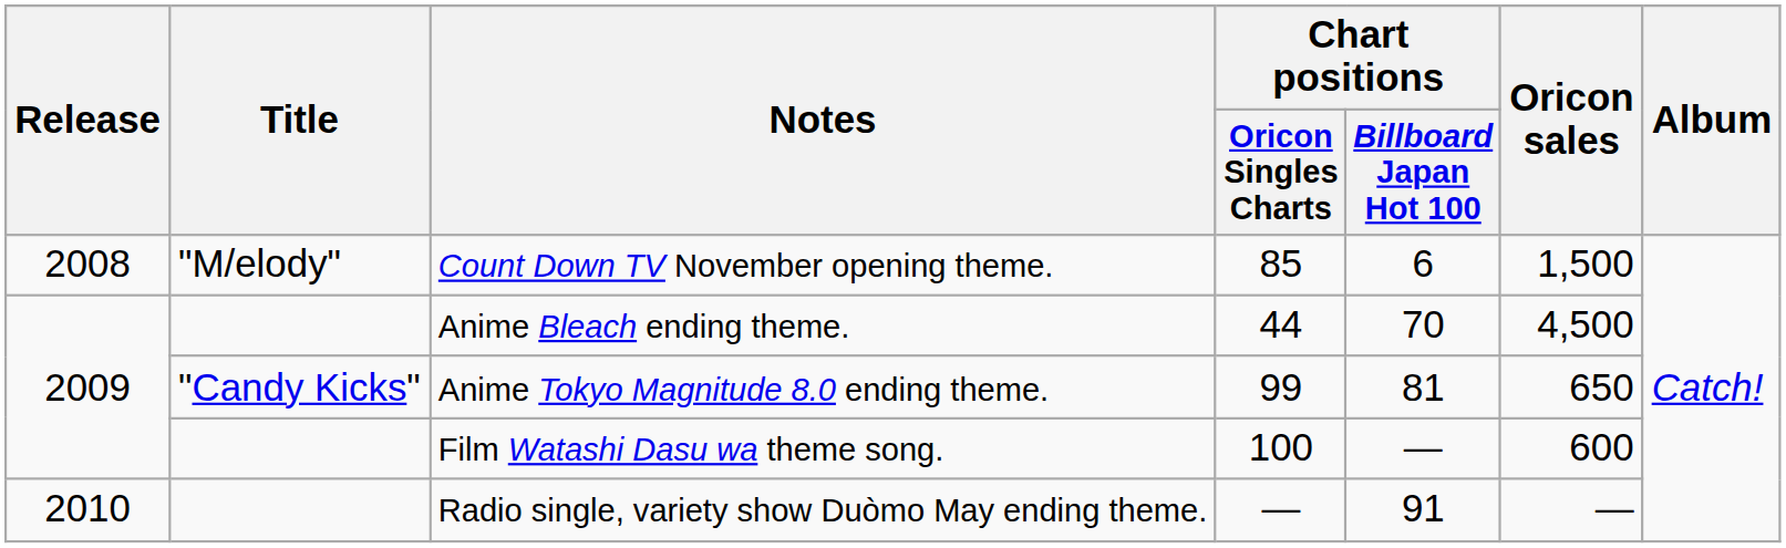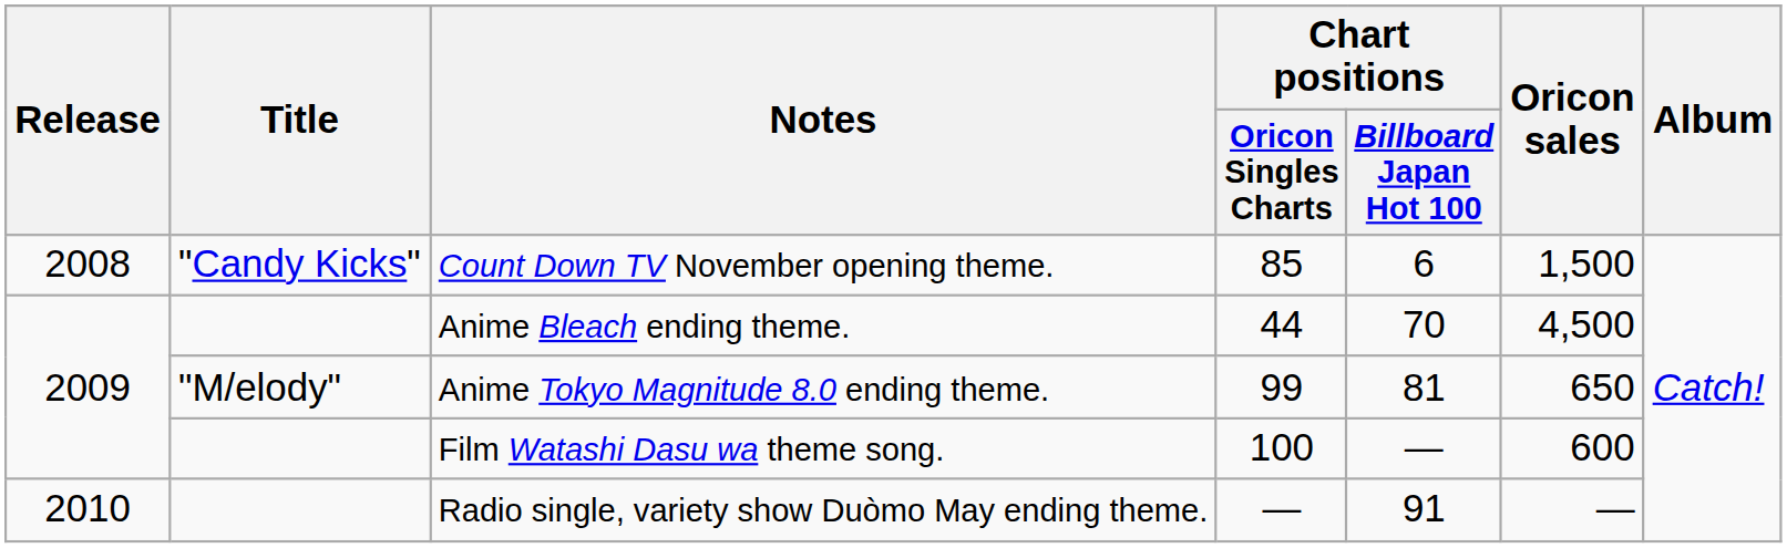Count Down TV November opening theme. | Title: "M/elody" -> "Candy Kicks"
Anime Tokyo Magnitude 8.0 ending theme. | Title: "Candy Kicks" -> "M/elody"
